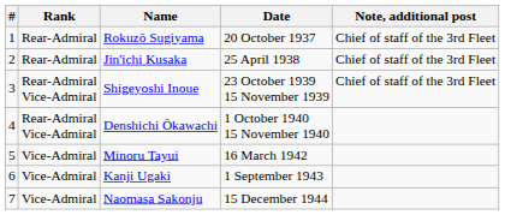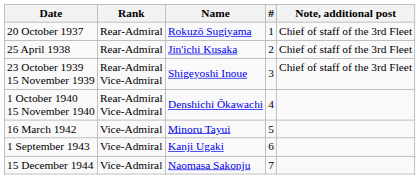columns swapped: # <-> Date
